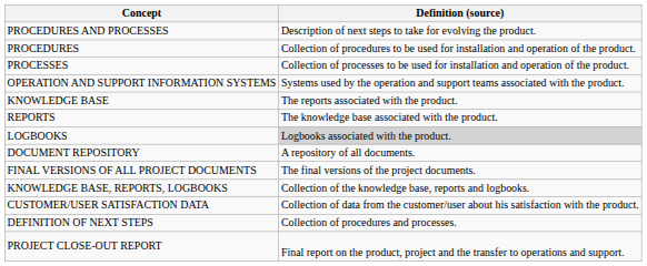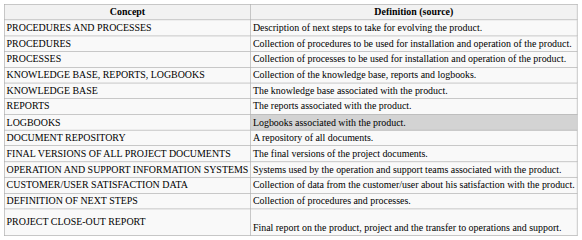rows swapped: KNOWLEDGE BASE, REPORTS, LOGBOOKS <-> OPERATION AND SUPPORT INFORMATION SYSTEMS
KNOWLEDGE BASE | Definition (source): The reports associated with the product. -> The knowledge base associated with the product.
REPORTS | Definition (source): The knowledge base associated with the product. -> The reports associated with the product.
